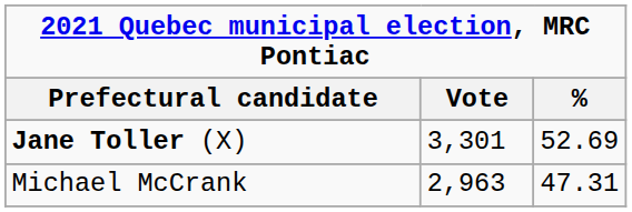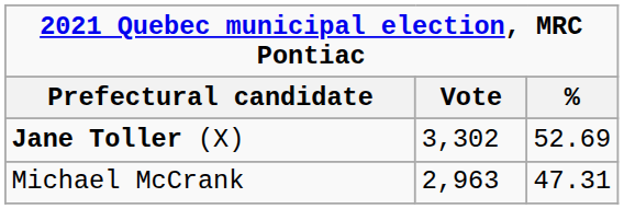Jane Toller (X) | Vote: 3,301 -> 3,302
